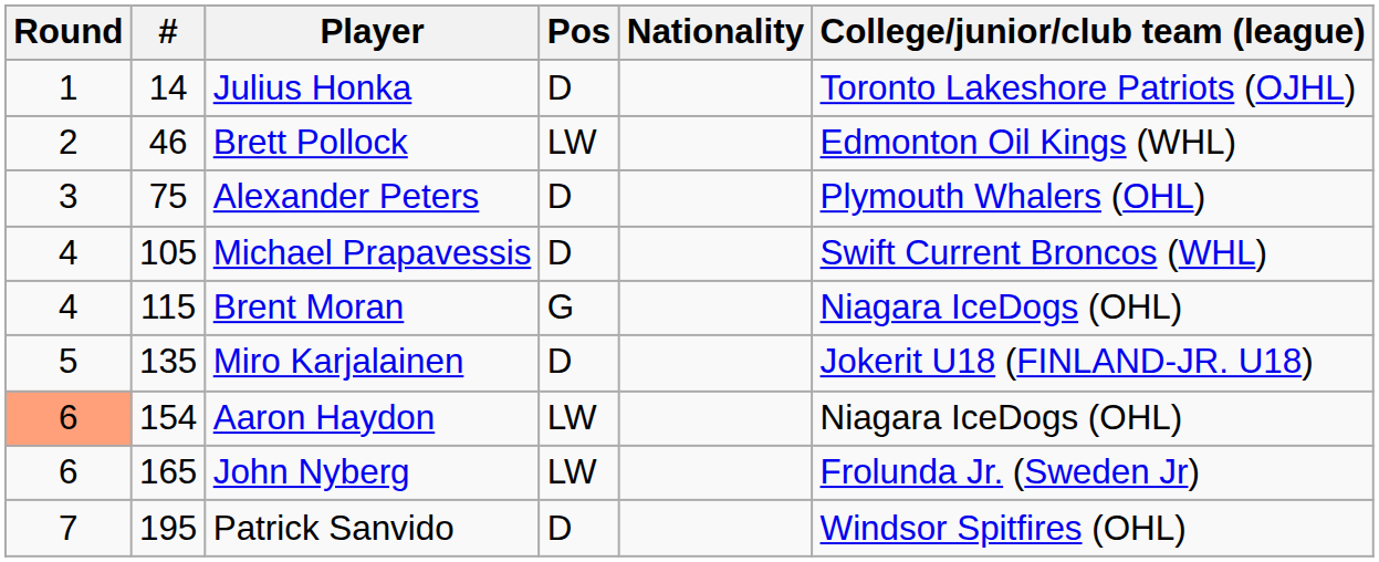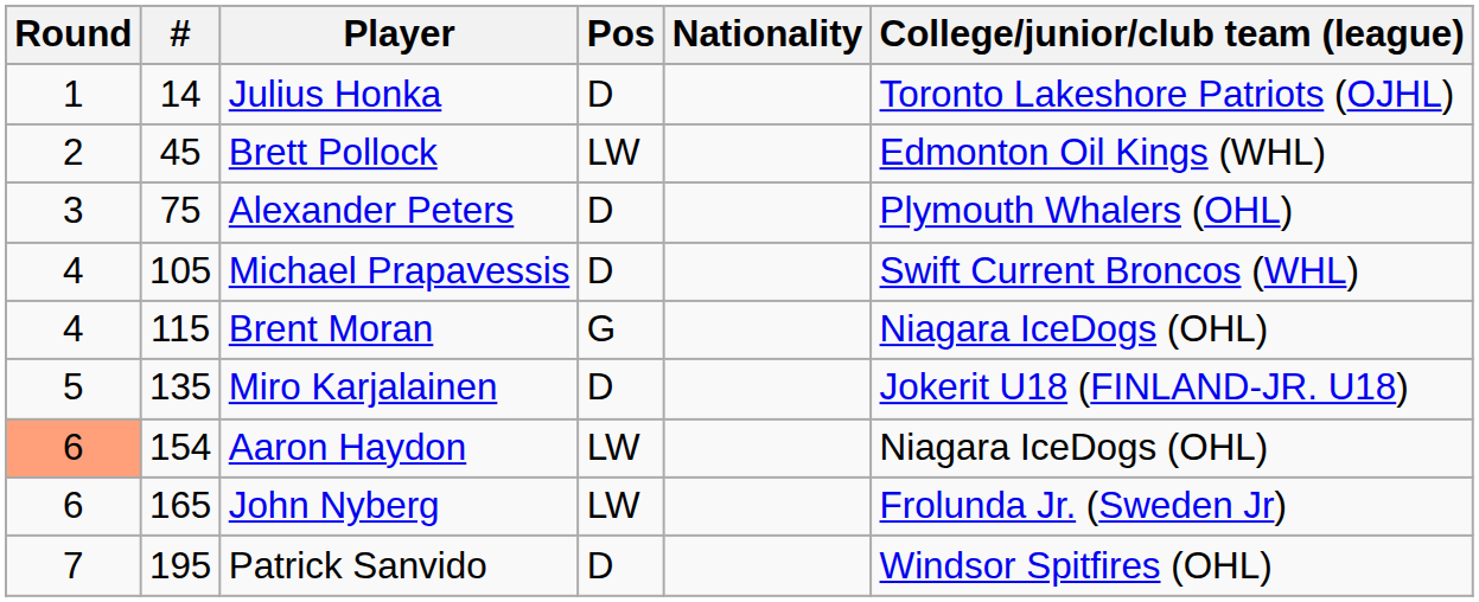Brett Pollock | #: 46 -> 45
